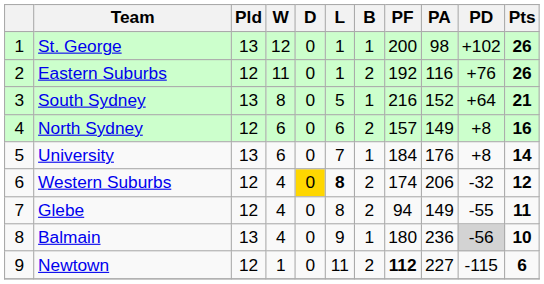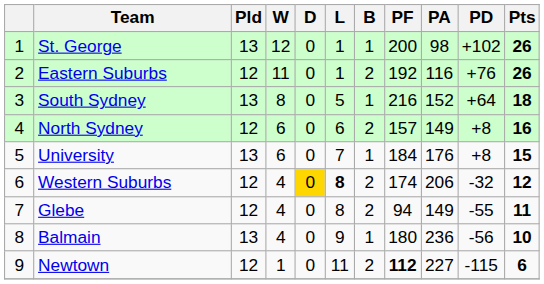South Sydney | Pts: 21 -> 18
University | Pts: 14 -> 15
Balmain | PD: lightgrey background -> no background
